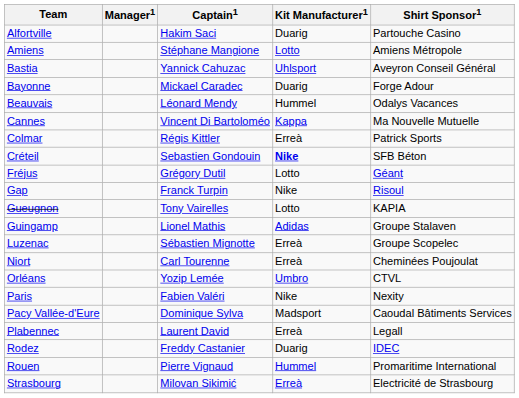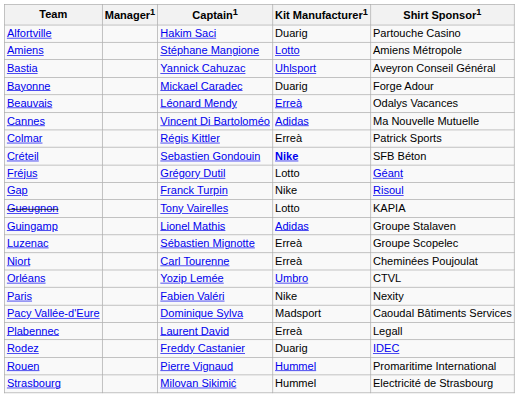Beauvais | Kit Manufacturer1: Hummel -> Erreà
Cannes | Kit Manufacturer1: Kappa -> Adidas
Strasbourg | Kit Manufacturer1: Erreà -> Hummel
